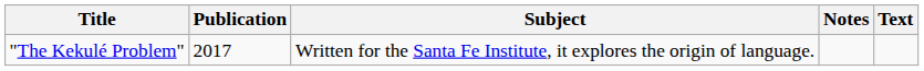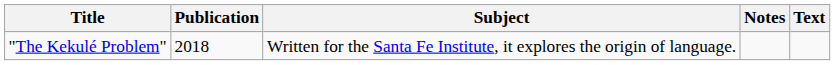"The Kekulé Problem" | Publication: 2017 -> 2018
